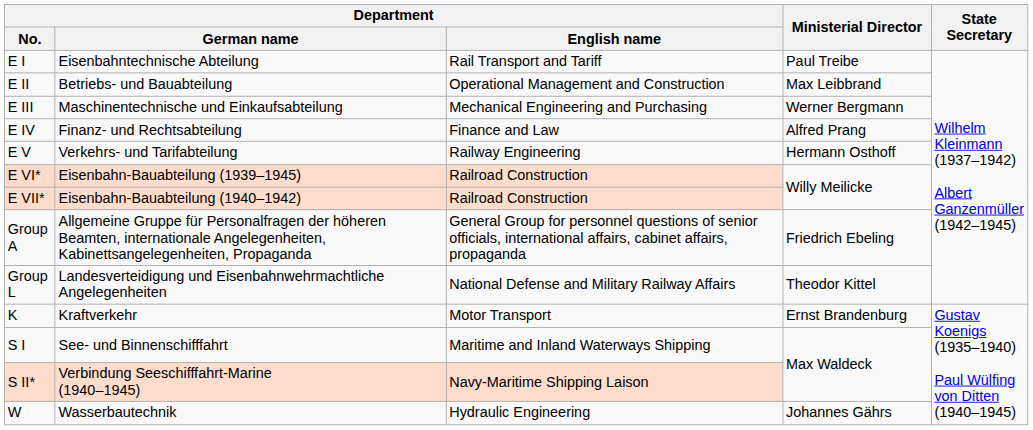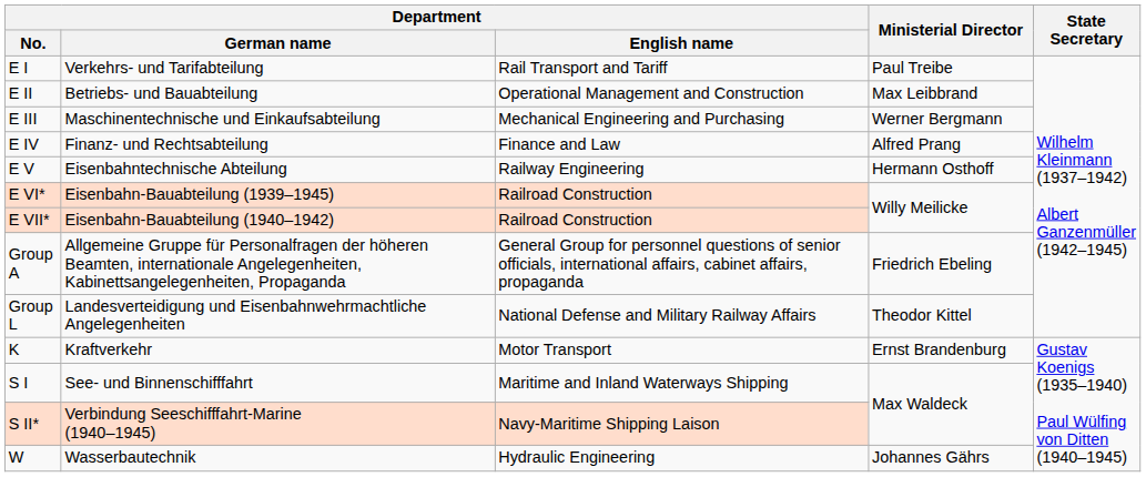E I | Department / German name: Eisenbahntechnische Abteilung -> Verkehrs- und Tarifabteilung
E V | Department / German name: Verkehrs- und Tarifabteilung -> Eisenbahntechnische Abteilung
